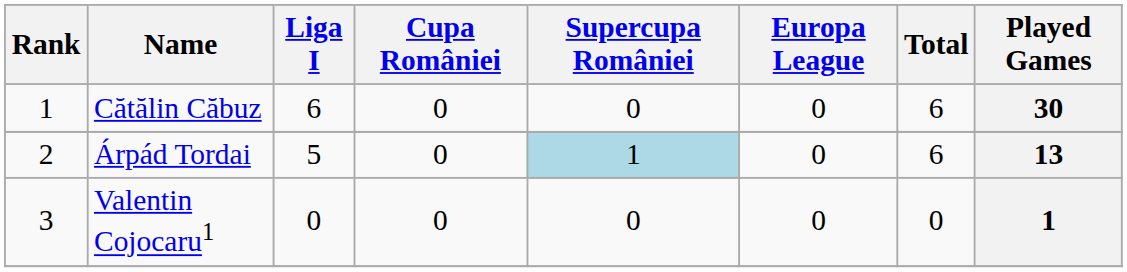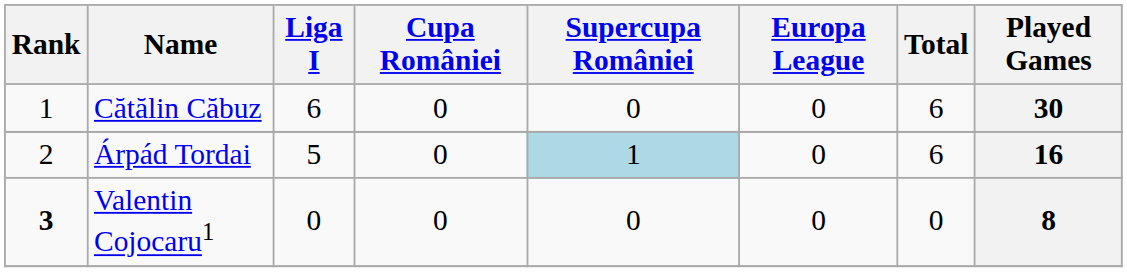Árpád Tordai | Played Games: 13 -> 16
Valentin Cojocaru1 | Rank: normal -> bold
Valentin Cojocaru1 | Played Games: 1 -> 8
